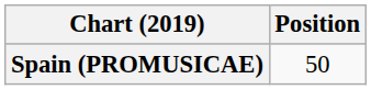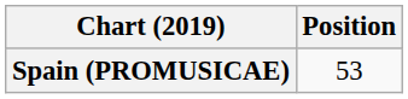Spain (PROMUSICAE) | Position: 50 -> 53
